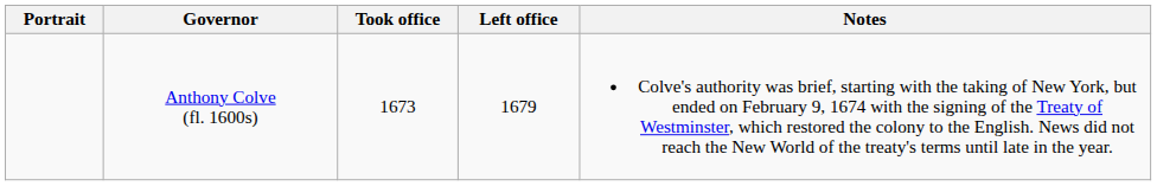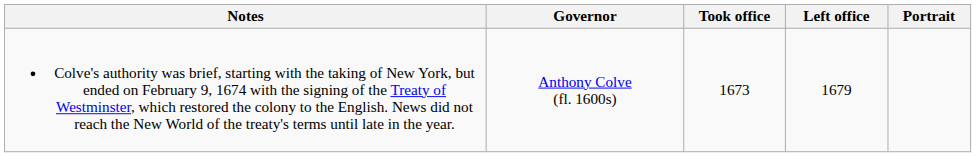columns swapped: Portrait <-> Notes
